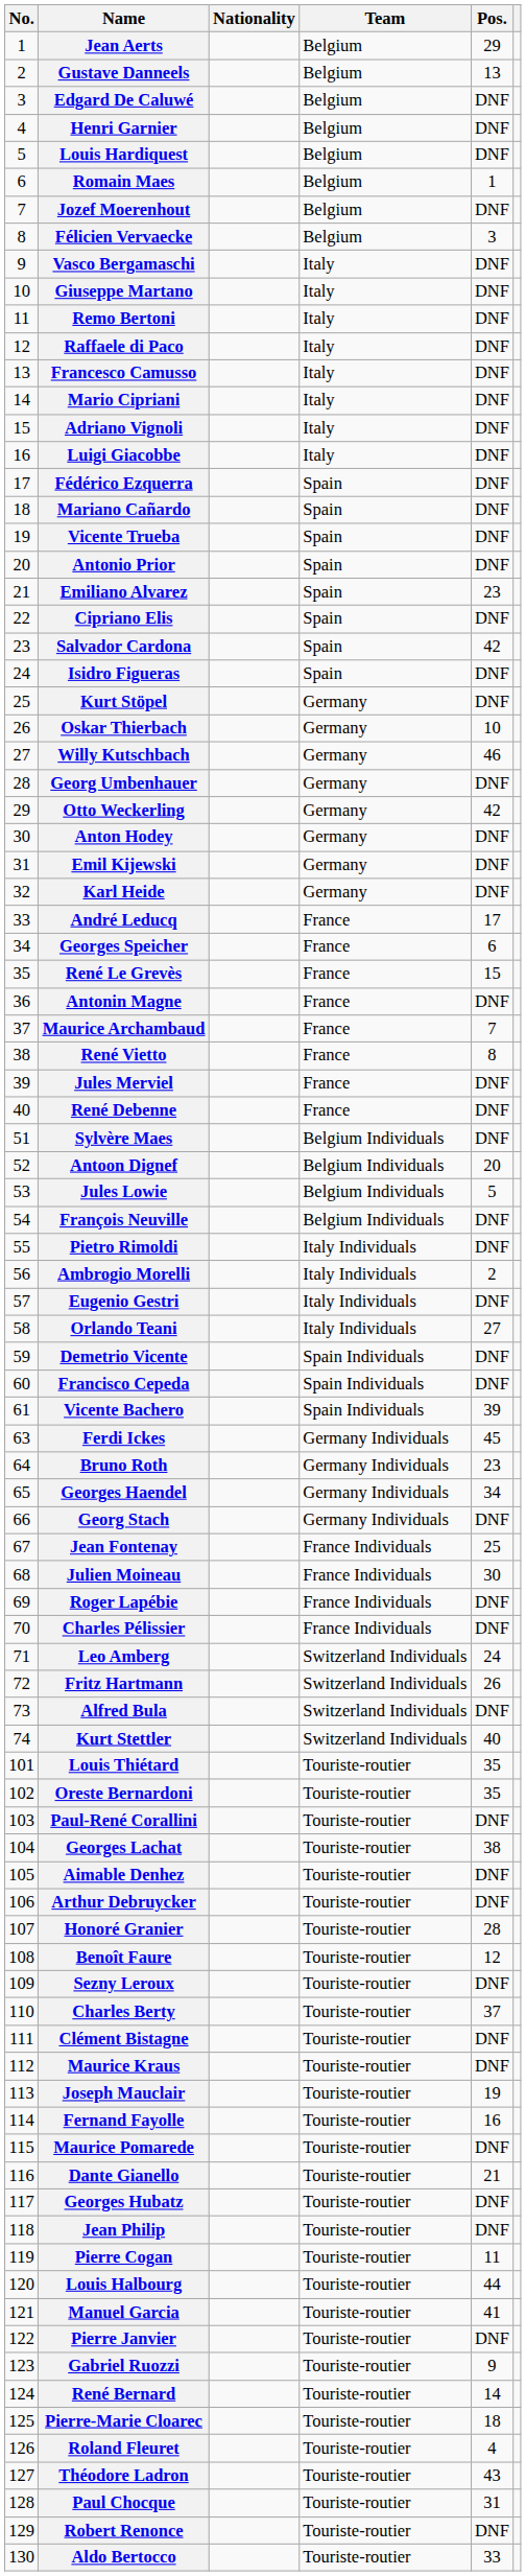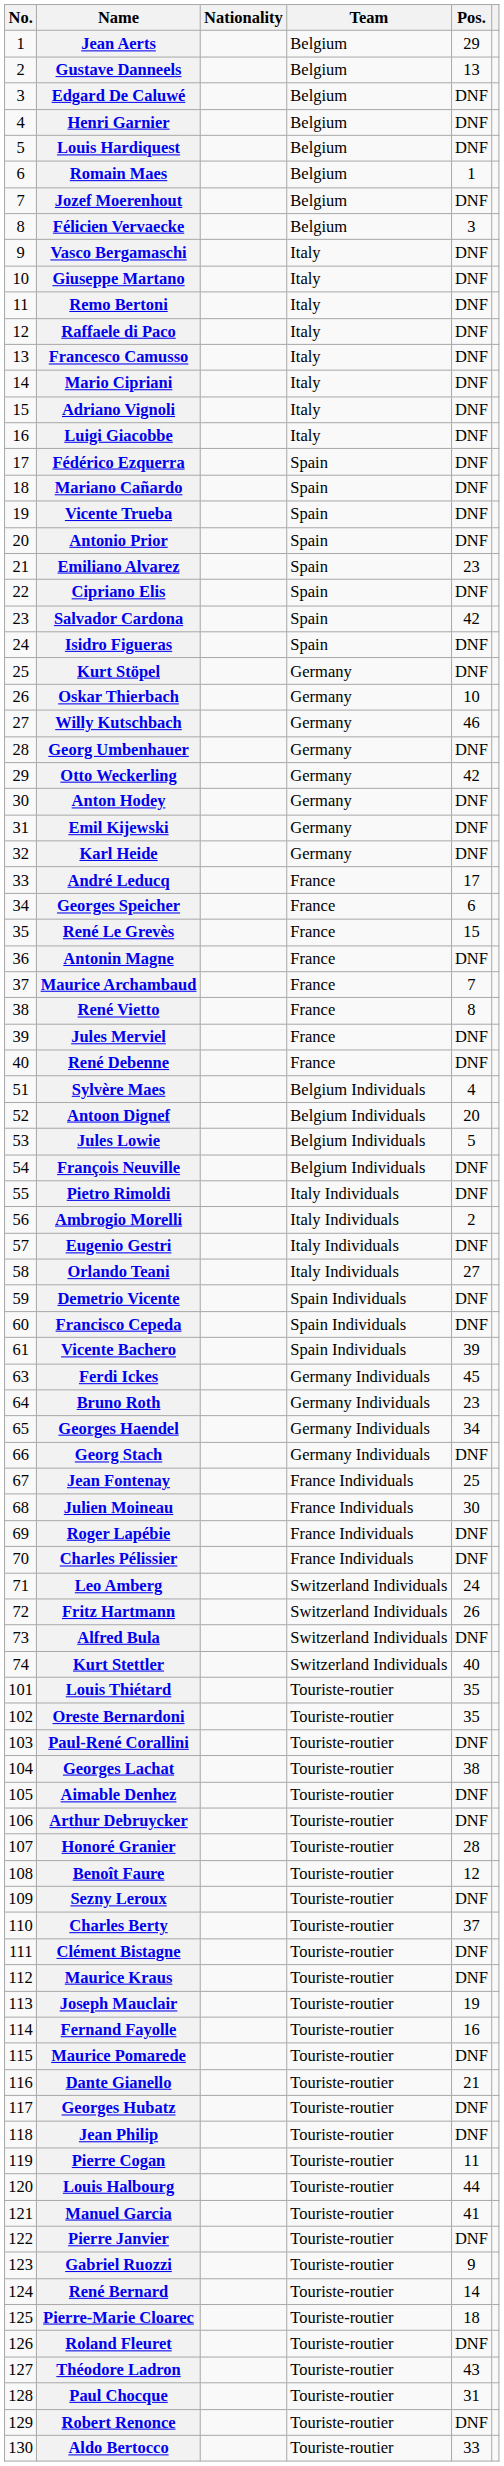Sylvère Maes | Pos.: DNF -> 4
Roland Fleuret | Pos.: 4 -> DNF
